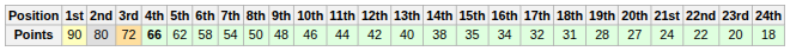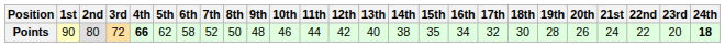Points | 7th: 54 -> 52
Points | 18th: 31 -> 30
Points | 20th: 27 -> 26
Points | 24th: normal -> bold
